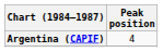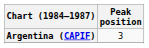Argentina (CAPIF) | Peak position: 4 -> 3
